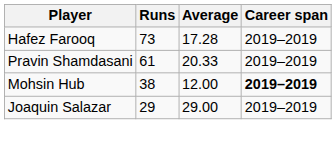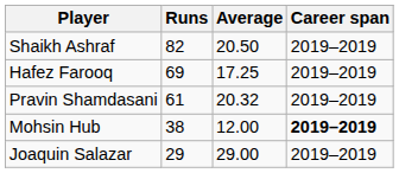+ row: Shaikh Ashraf | 82 | 20.50 | 2019–2019
Hafez Farooq | Runs: 73 -> 69
Hafez Farooq | Average: 17.28 -> 17.25
Pravin Shamdasani | Average: 20.33 -> 20.32
